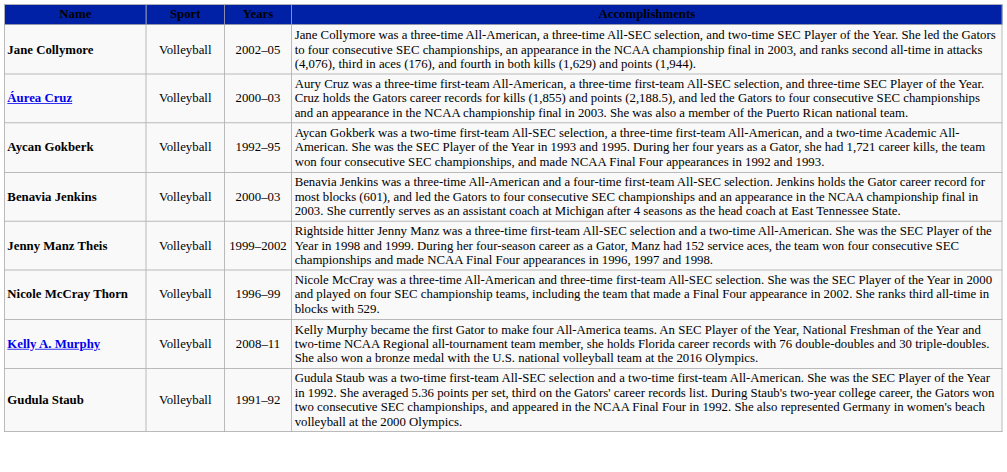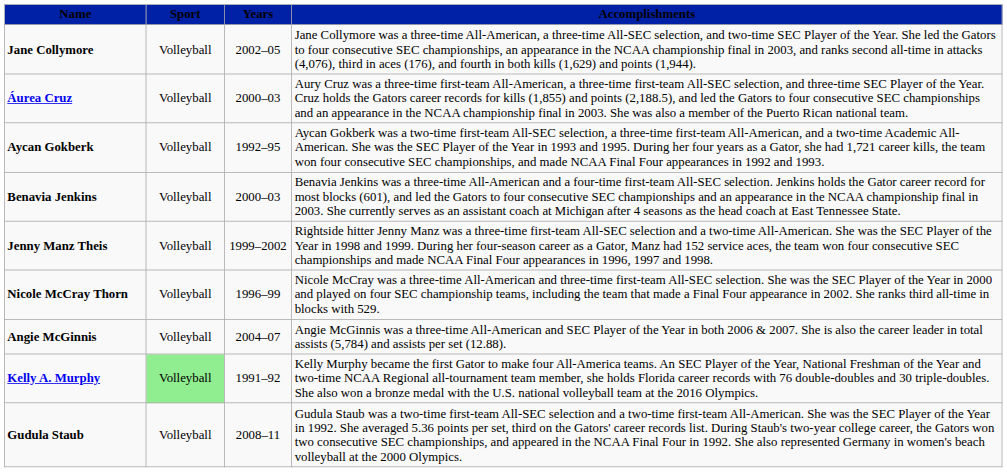+ row: Angie McGinnis | Volleyball | 2004–07 | Angie McGinnis was a three-time All-American and SEC Player of the Year in both 2006 & 2007. She is also the career leader in total assists (5,784) and assists per set (12.88).
Kelly A. Murphy | Sport: no background -> lightgreen background
Kelly A. Murphy | Years: 2008–11 -> 1991–92
Gudula Staub | Years: 1991–92 -> 2008–11
